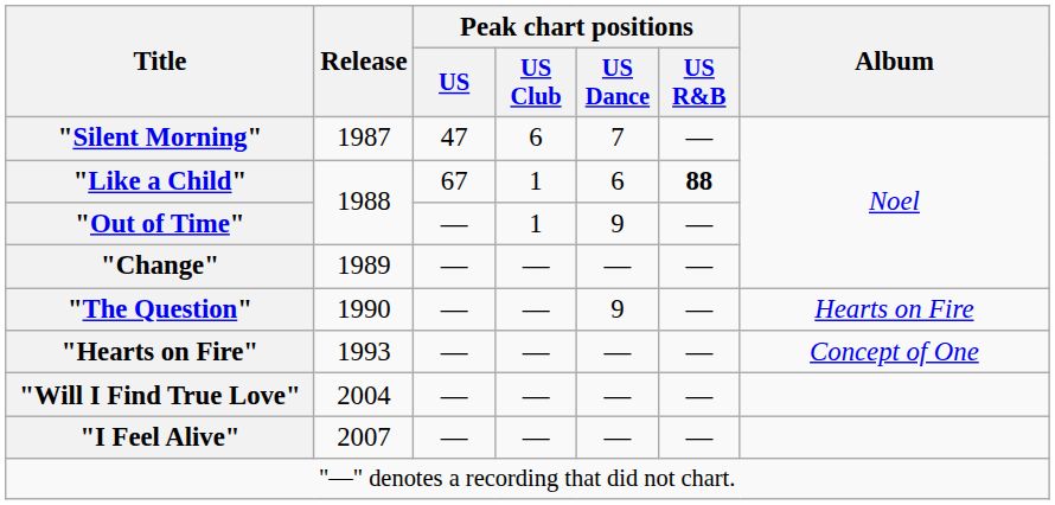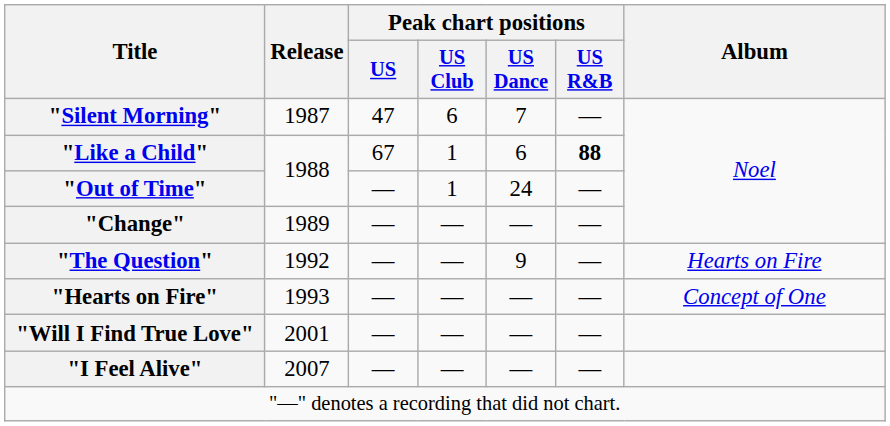"Out of Time" | Peak chart positions / US Dance: 9 -> 24
"The Question" | Release: 1990 -> 1992
"Will I Find True Love" | Release: 2004 -> 2001
